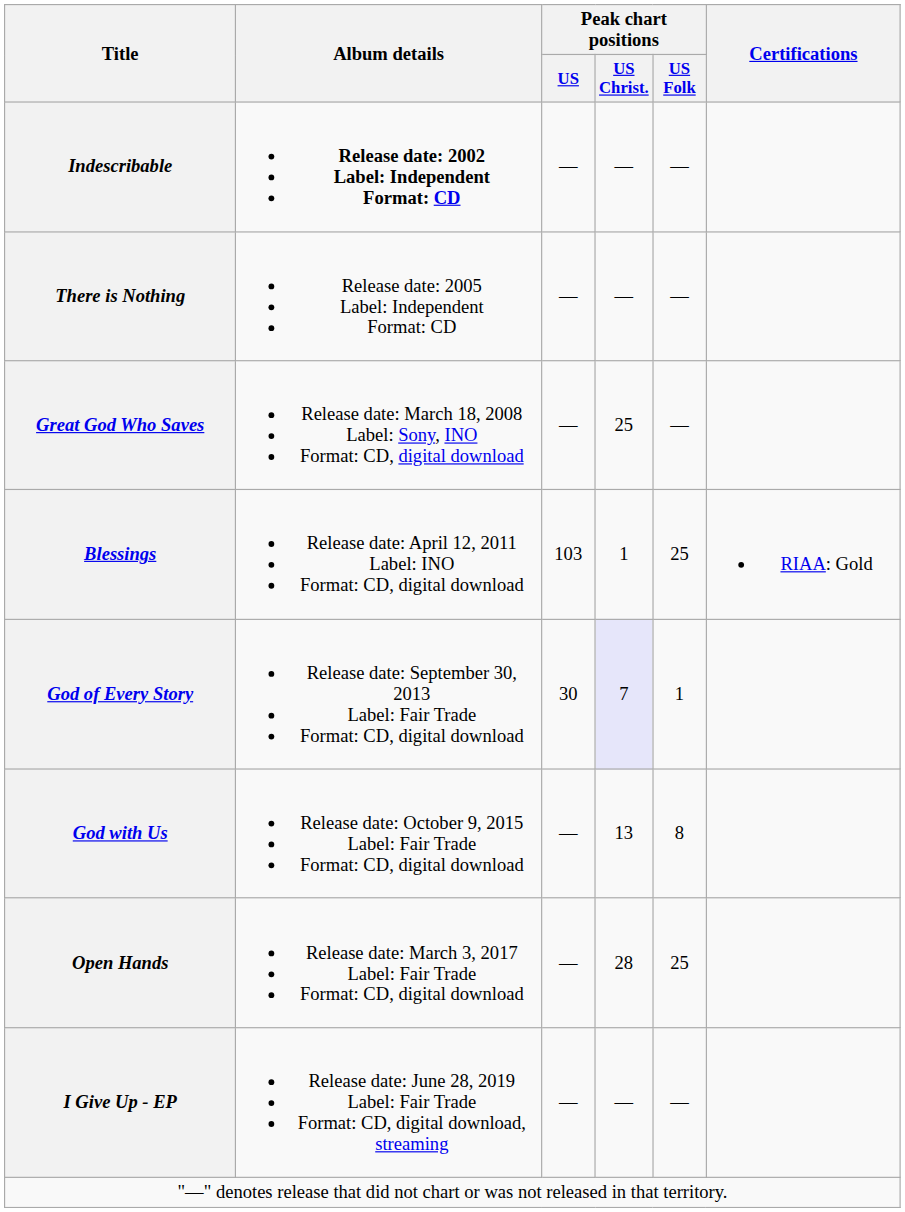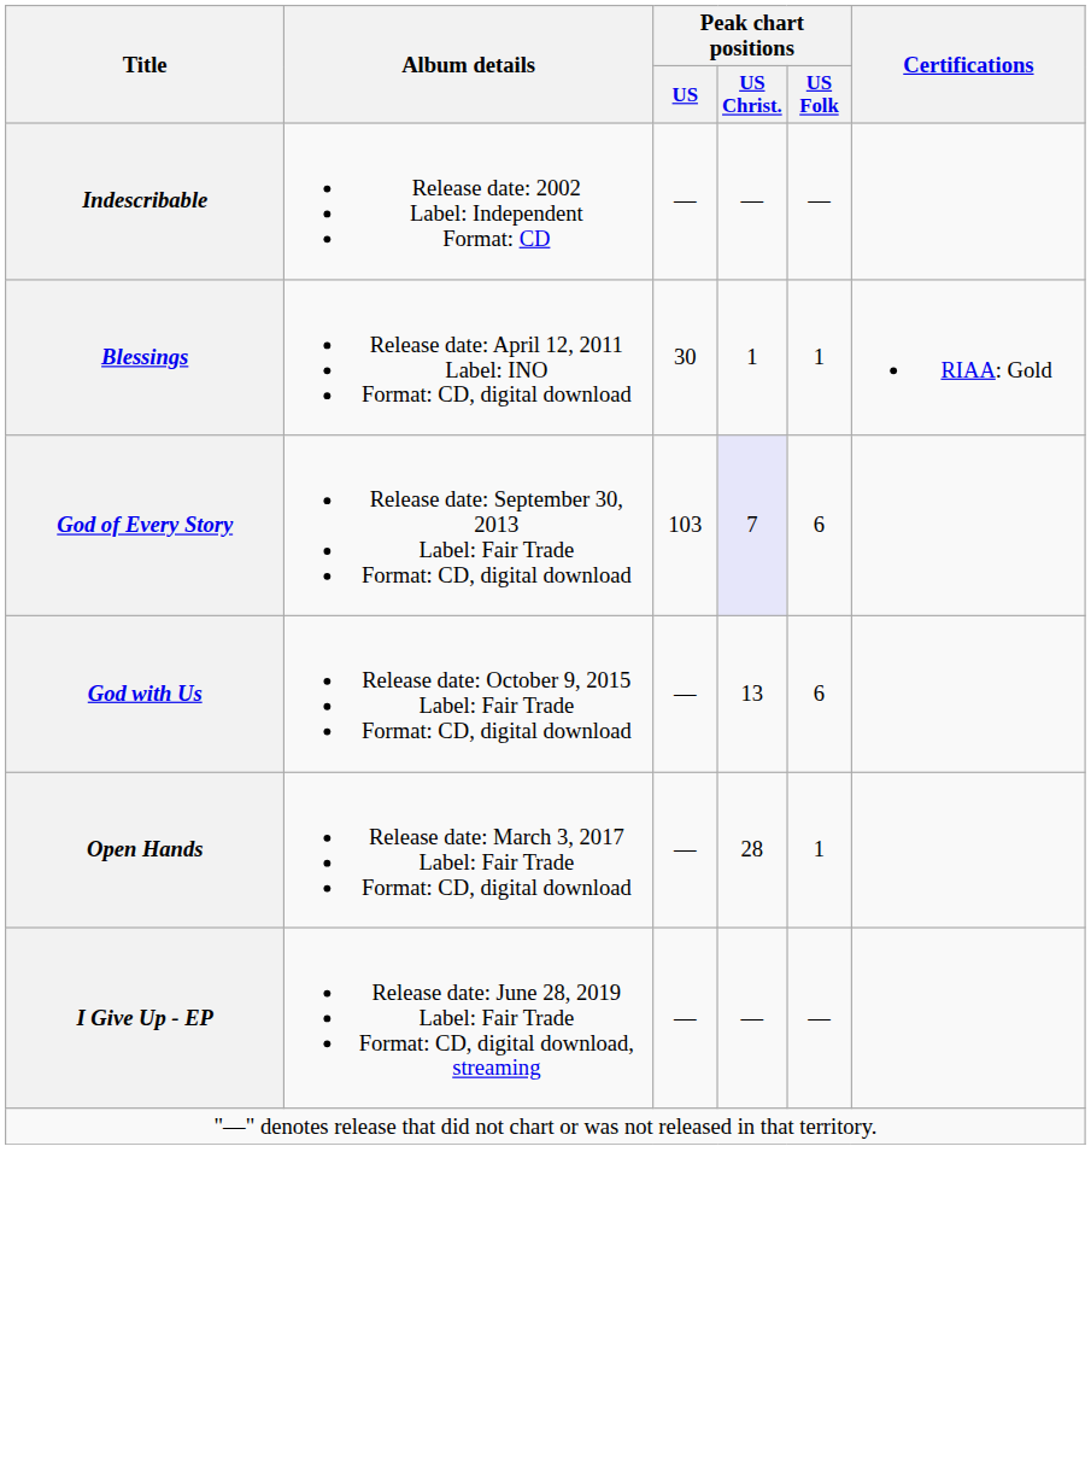Indescribable | Album details: bold -> normal
- row: There is Nothing | Release date: 2005 Label: Independent Format: CD | — | — | —
- row: Great God Who Saves | Release date: March 18, 2008 Label: Sony, INO Format: CD, digital download | — | 25 | —
Blessings | Peak chart positions / US: 103 -> 30
Blessings | Peak chart positions / US Folk: 25 -> 1
God of Every Story | Peak chart positions / US: 30 -> 103
God of Every Story | Peak chart positions / US Folk: 1 -> 6
God with Us | Peak chart positions / US Folk: 8 -> 6
Open Hands | Peak chart positions / US Folk: 25 -> 1
